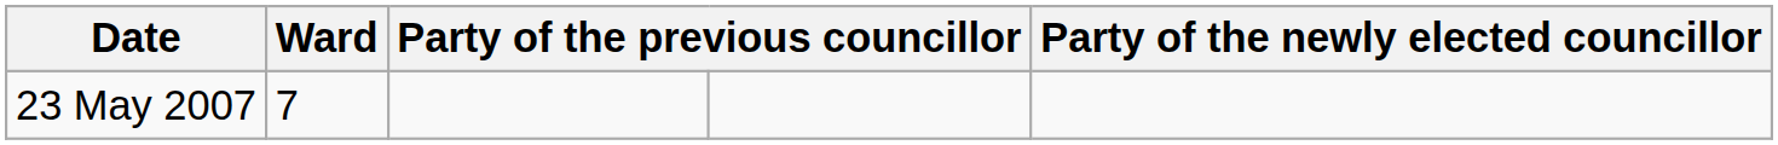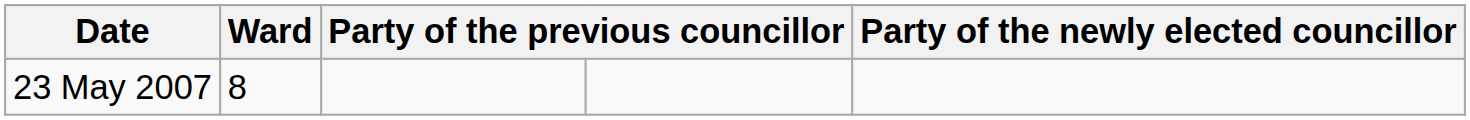23 May 2007 | Ward: 7 -> 8
